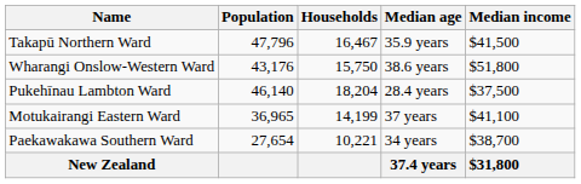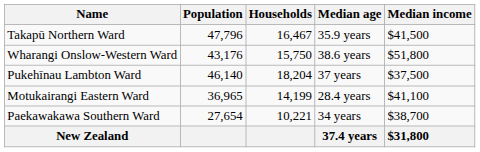Pukehīnau Lambton Ward | Median age: 28.4 years -> 37 years
Motukairangi Eastern Ward | Median age: 37 years -> 28.4 years
